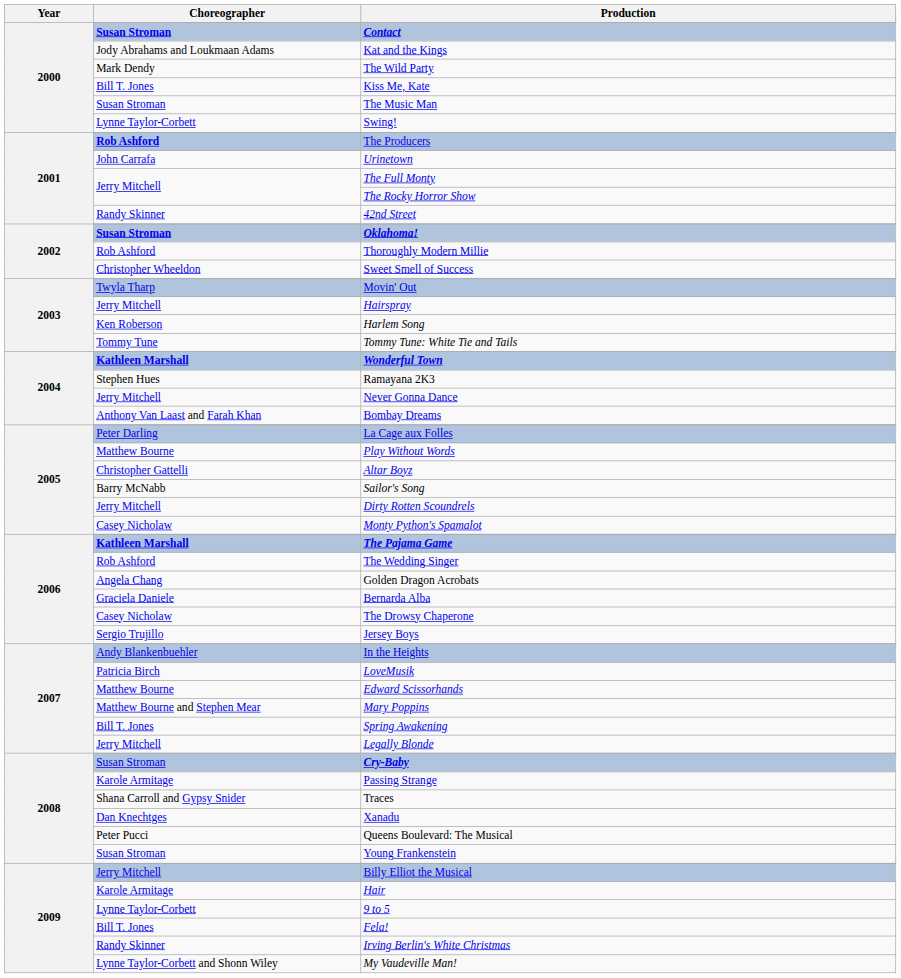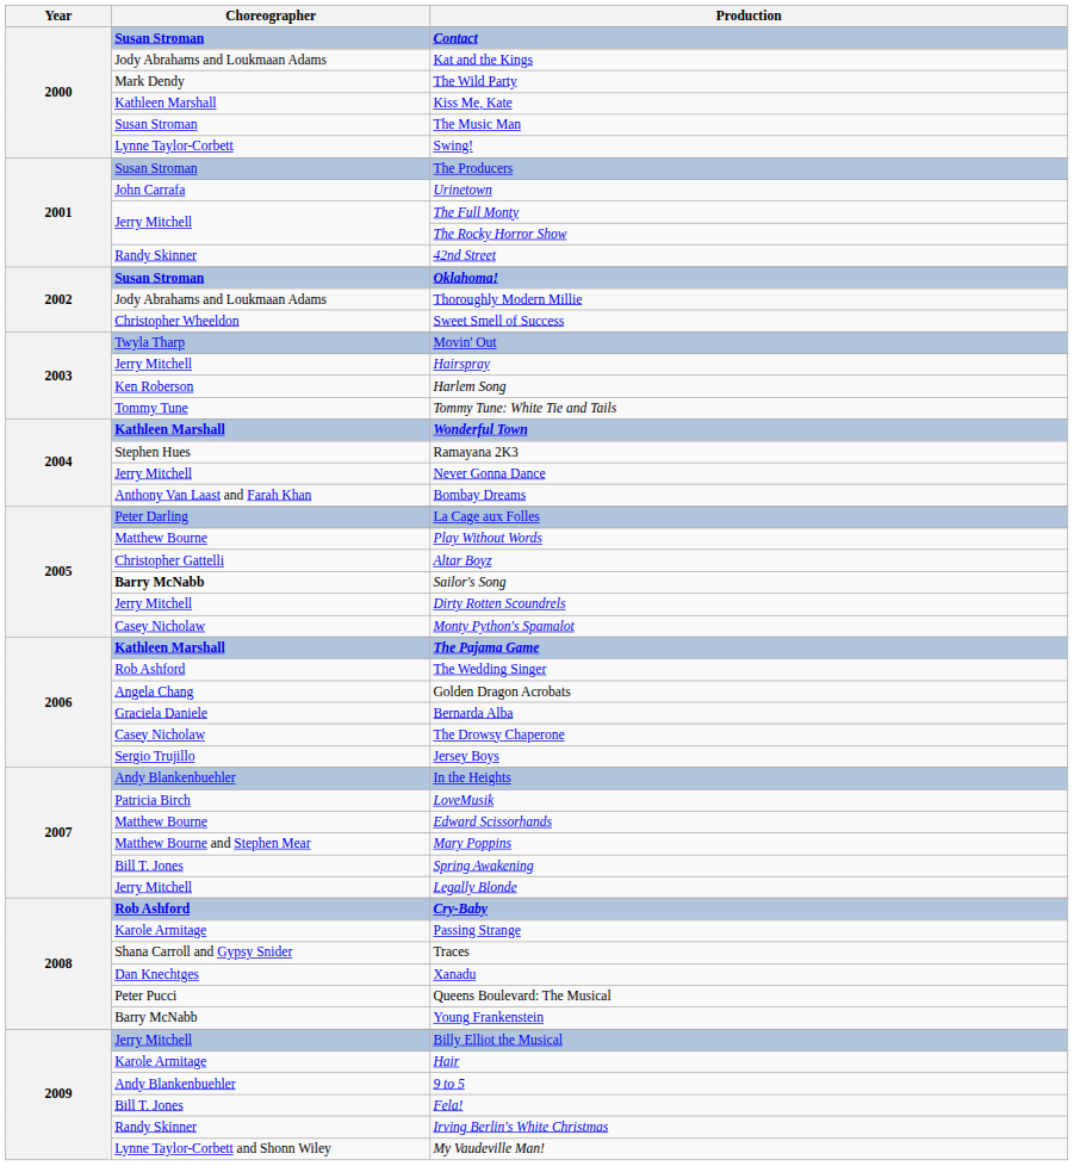Kiss Me, Kate | Choreographer: Bill T. Jones -> Kathleen Marshall
The Producers | Choreographer: Rob Ashford -> Susan Stroman
Thoroughly Modern Millie | Choreographer: Rob Ashford -> Jody Abrahams and Loukmaan Adams
Sailor's Song | Choreographer: normal -> bold
Cry-Baby | Choreographer: Susan Stroman -> Rob Ashford
Young Frankenstein | Choreographer: Susan Stroman -> Barry McNabb
9 to 5 | Choreographer: Lynne Taylor-Corbett -> Andy Blankenbuehler
